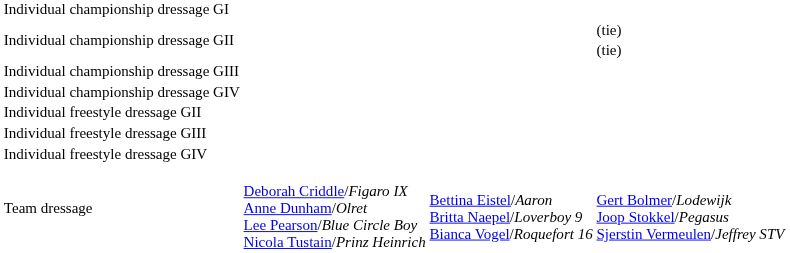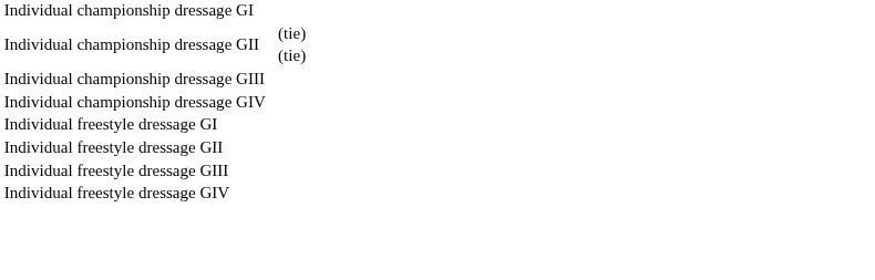+ row: Individual freestyle dressage GI
- row: Team dressage | Deborah Criddle/Figaro IX Anne Dunham/Olret Lee Pearson/Blue Circle Boy Nicola Tustain/Prinz Heinrich | Bettina Eistel/Aaron Britta Naepel/Loverboy 9 Bianca Vogel/Roquefort 16 | Gert Bolmer/Lodewijk Joop Stokkel/Pegasus Sjerstin Vermeulen/Jeffrey STV
